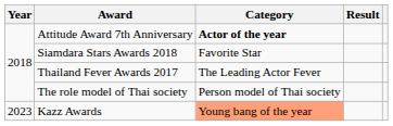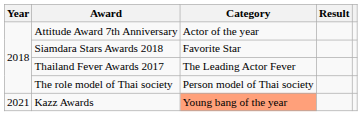Attitude Award 7th Anniversary | Category: bold -> normal
Kazz Awards | Year: 2023 -> 2021
